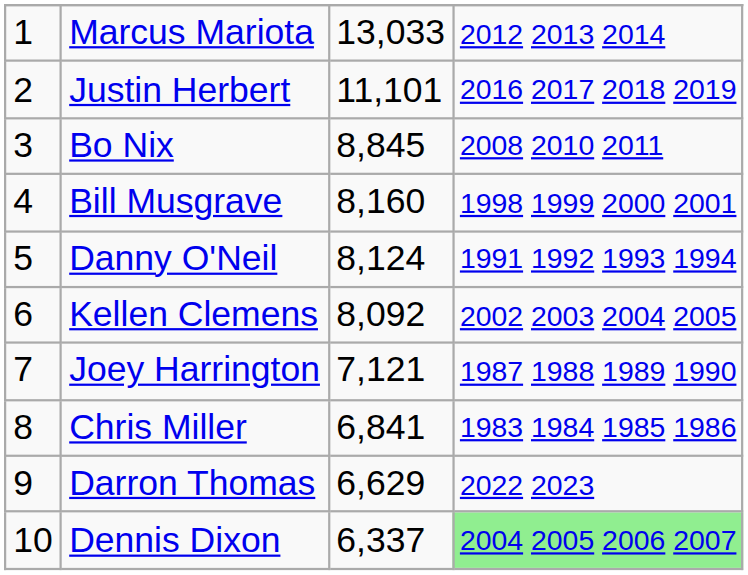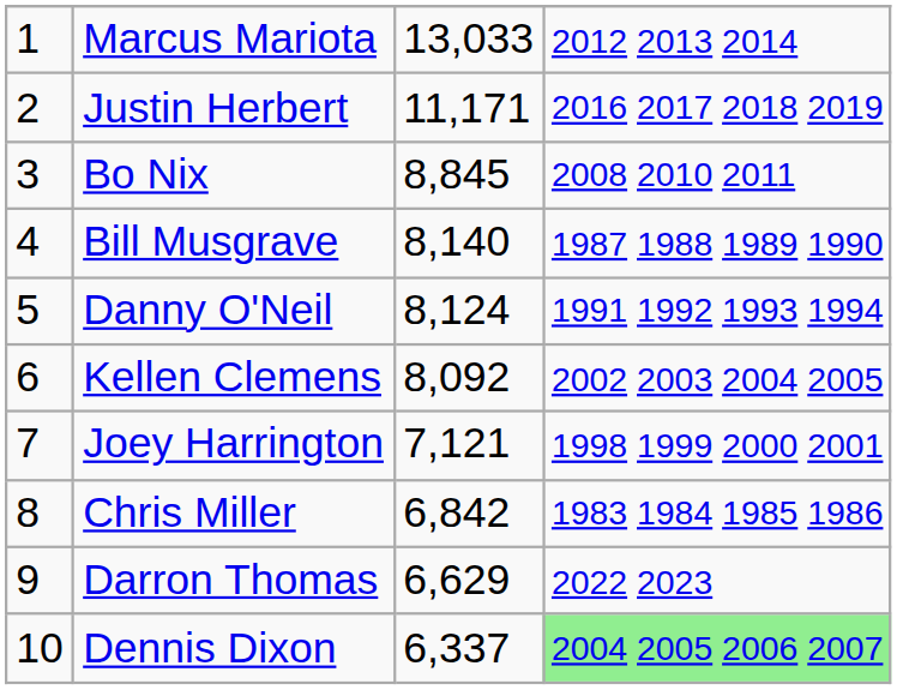Justin Herbert | column 3: 11,101 -> 11,171
Bill Musgrave | column 3: 8,160 -> 8,140
Bill Musgrave | column 4: 1998 1999 2000 2001 -> 1987 1988 1989 1990
Joey Harrington | column 4: 1987 1988 1989 1990 -> 1998 1999 2000 2001
Chris Miller | column 3: 6,841 -> 6,842
